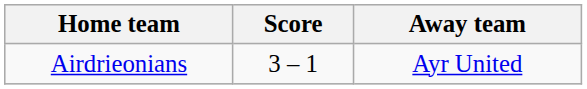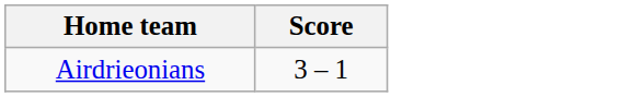- column: Away team | Ayr United
